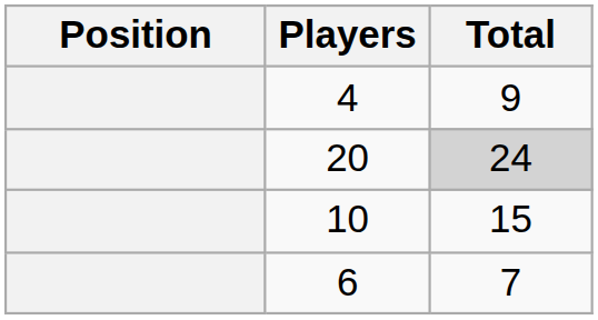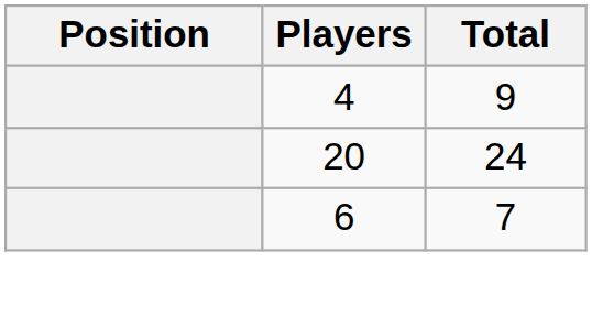20 | Total: lightgrey background -> no background
- row: 10 | 15
